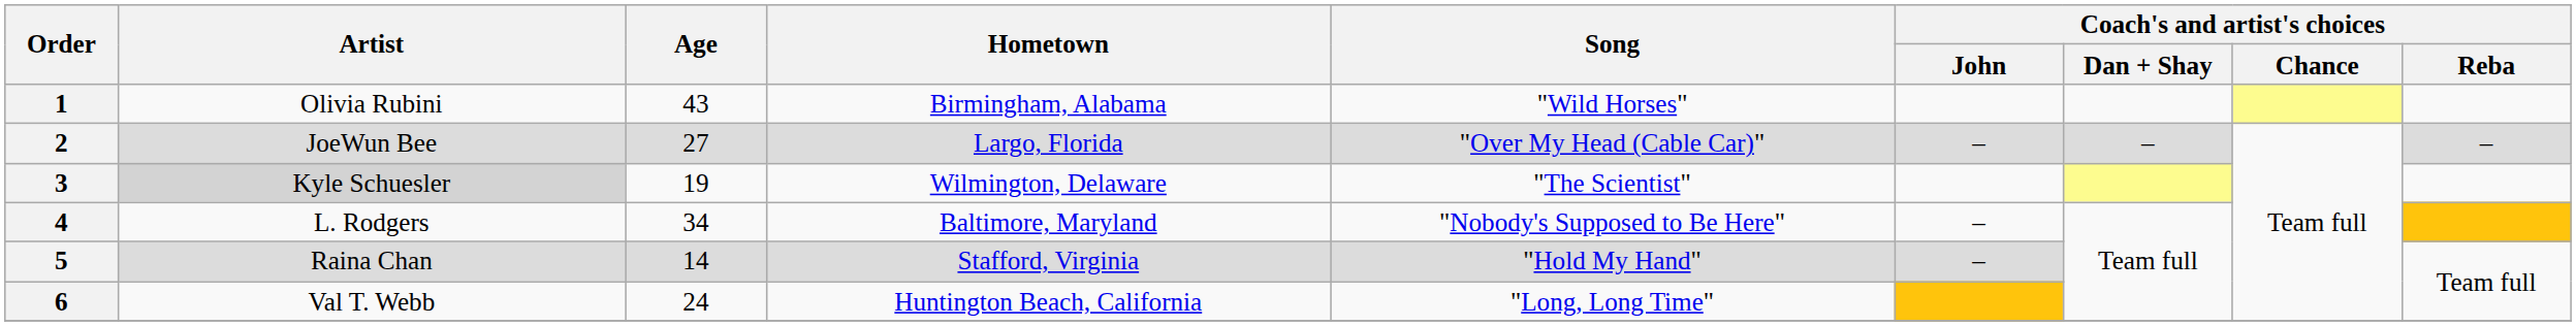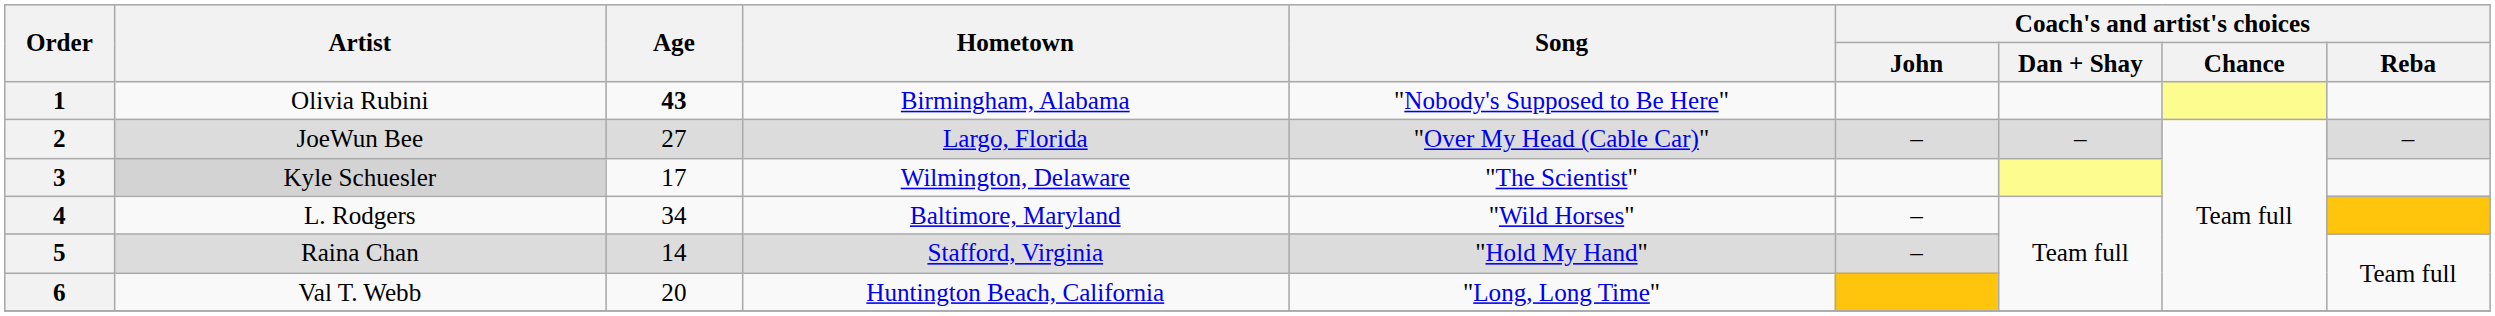1 | Age: normal -> bold
1 | Song: "Wild Horses" -> "Nobody's Supposed to Be Here"
3 | Age: 19 -> 17
4 | Song: "Nobody's Supposed to Be Here" -> "Wild Horses"
6 | Age: 24 -> 20
